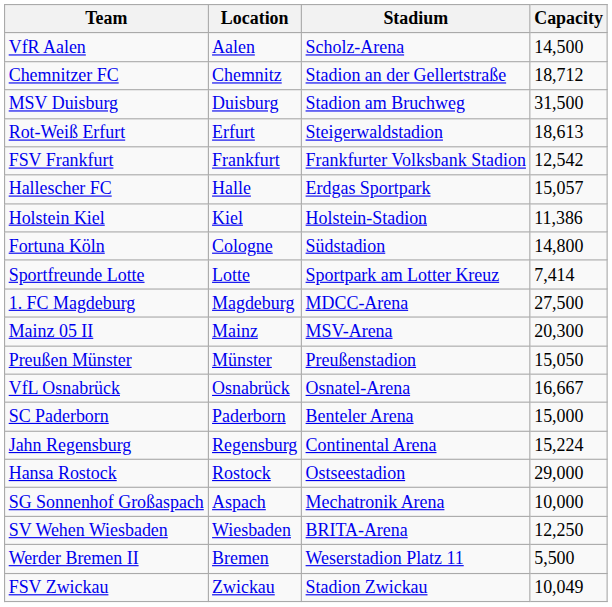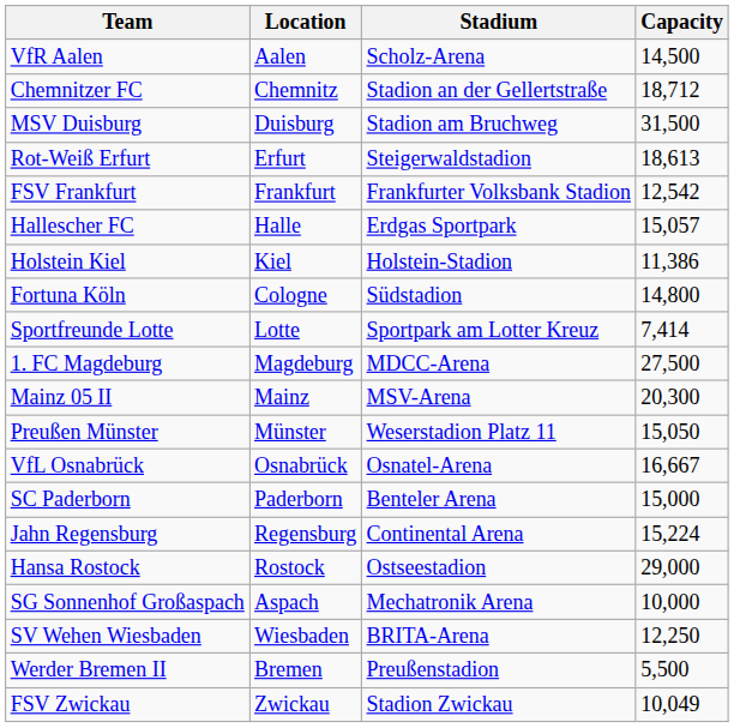Preußen Münster | Stadium: Preußenstadion -> Weserstadion Platz 11
Werder Bremen II | Stadium: Weserstadion Platz 11 -> Preußenstadion
